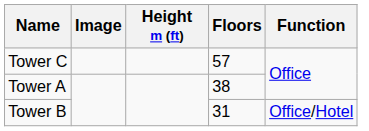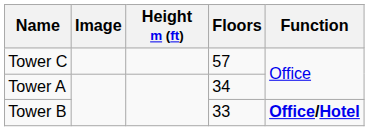Tower A | Floors: 38 -> 34
Tower B | Floors: 31 -> 33
Tower B | Function: normal -> bold
